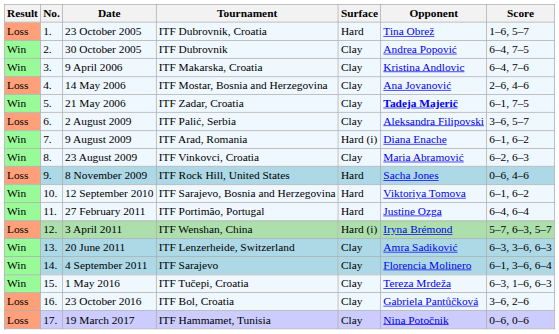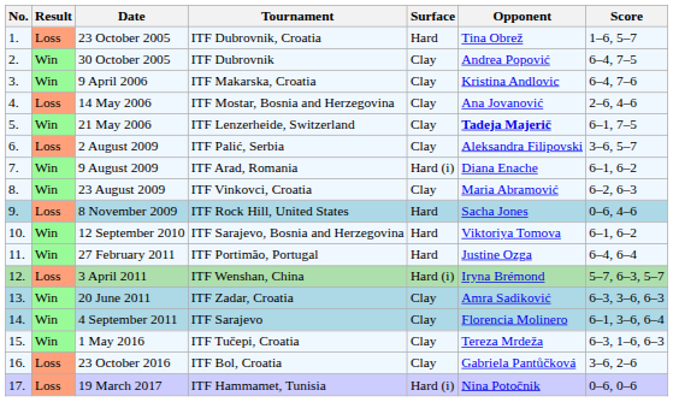columns swapped: Result <-> No.
21 May 2006 | Tournament: ITF Zadar, Croatia -> ITF Lenzerheide, Switzerland
20 June 2011 | Tournament: ITF Lenzerheide, Switzerland -> ITF Zadar, Croatia
19 March 2017 | Surface: Clay -> Hard (i)
